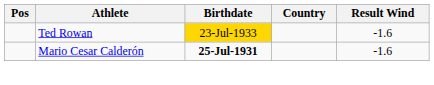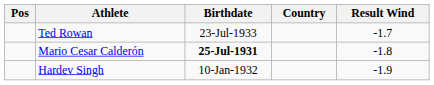Ted Rowan | Birthdate: gold background -> no background
Ted Rowan | Result Wind: -1.6 -> -1.7
Mario Cesar Calderón | Result Wind: -1.6 -> -1.8
+ row: Hardev Singh | 10-Jan-1932 | -1.9
